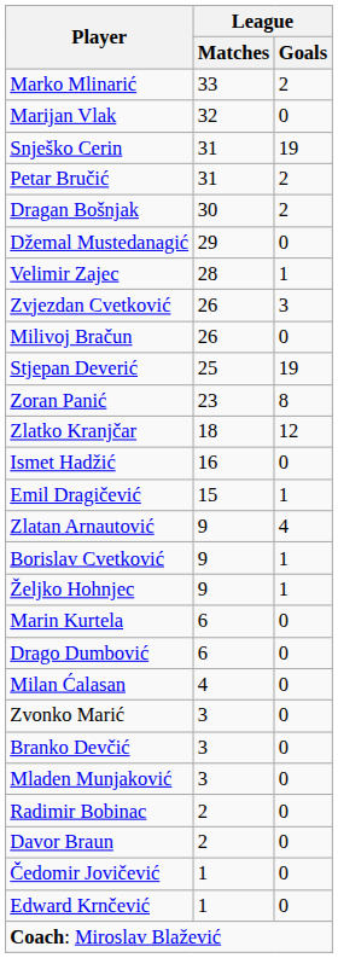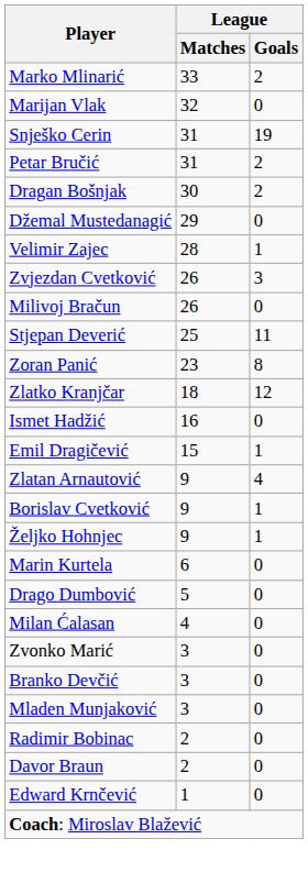Stjepan Deverić | League / Goals: 19 -> 11
Drago Dumbović | League / Matches: 6 -> 5
- row: Čedomir Jovičević | 1 | 0
